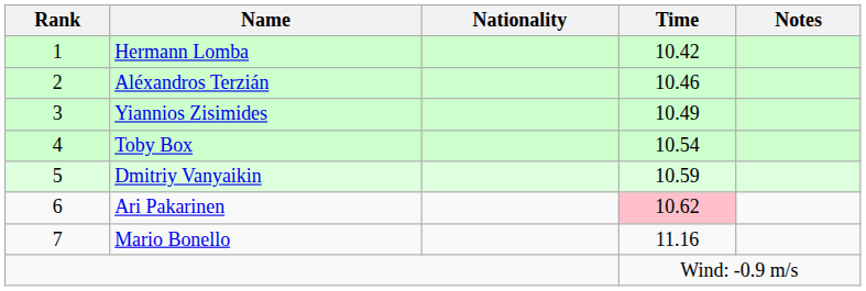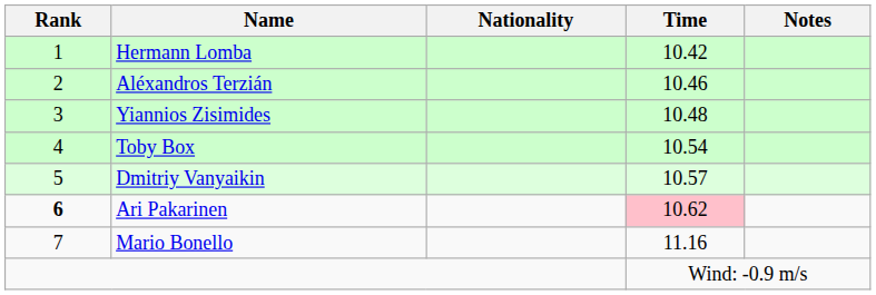Yiannios Zisimides | Time: 10.49 -> 10.48
Dmitriy Vanyaikin | Time: 10.59 -> 10.57
Ari Pakarinen | Rank: normal -> bold
